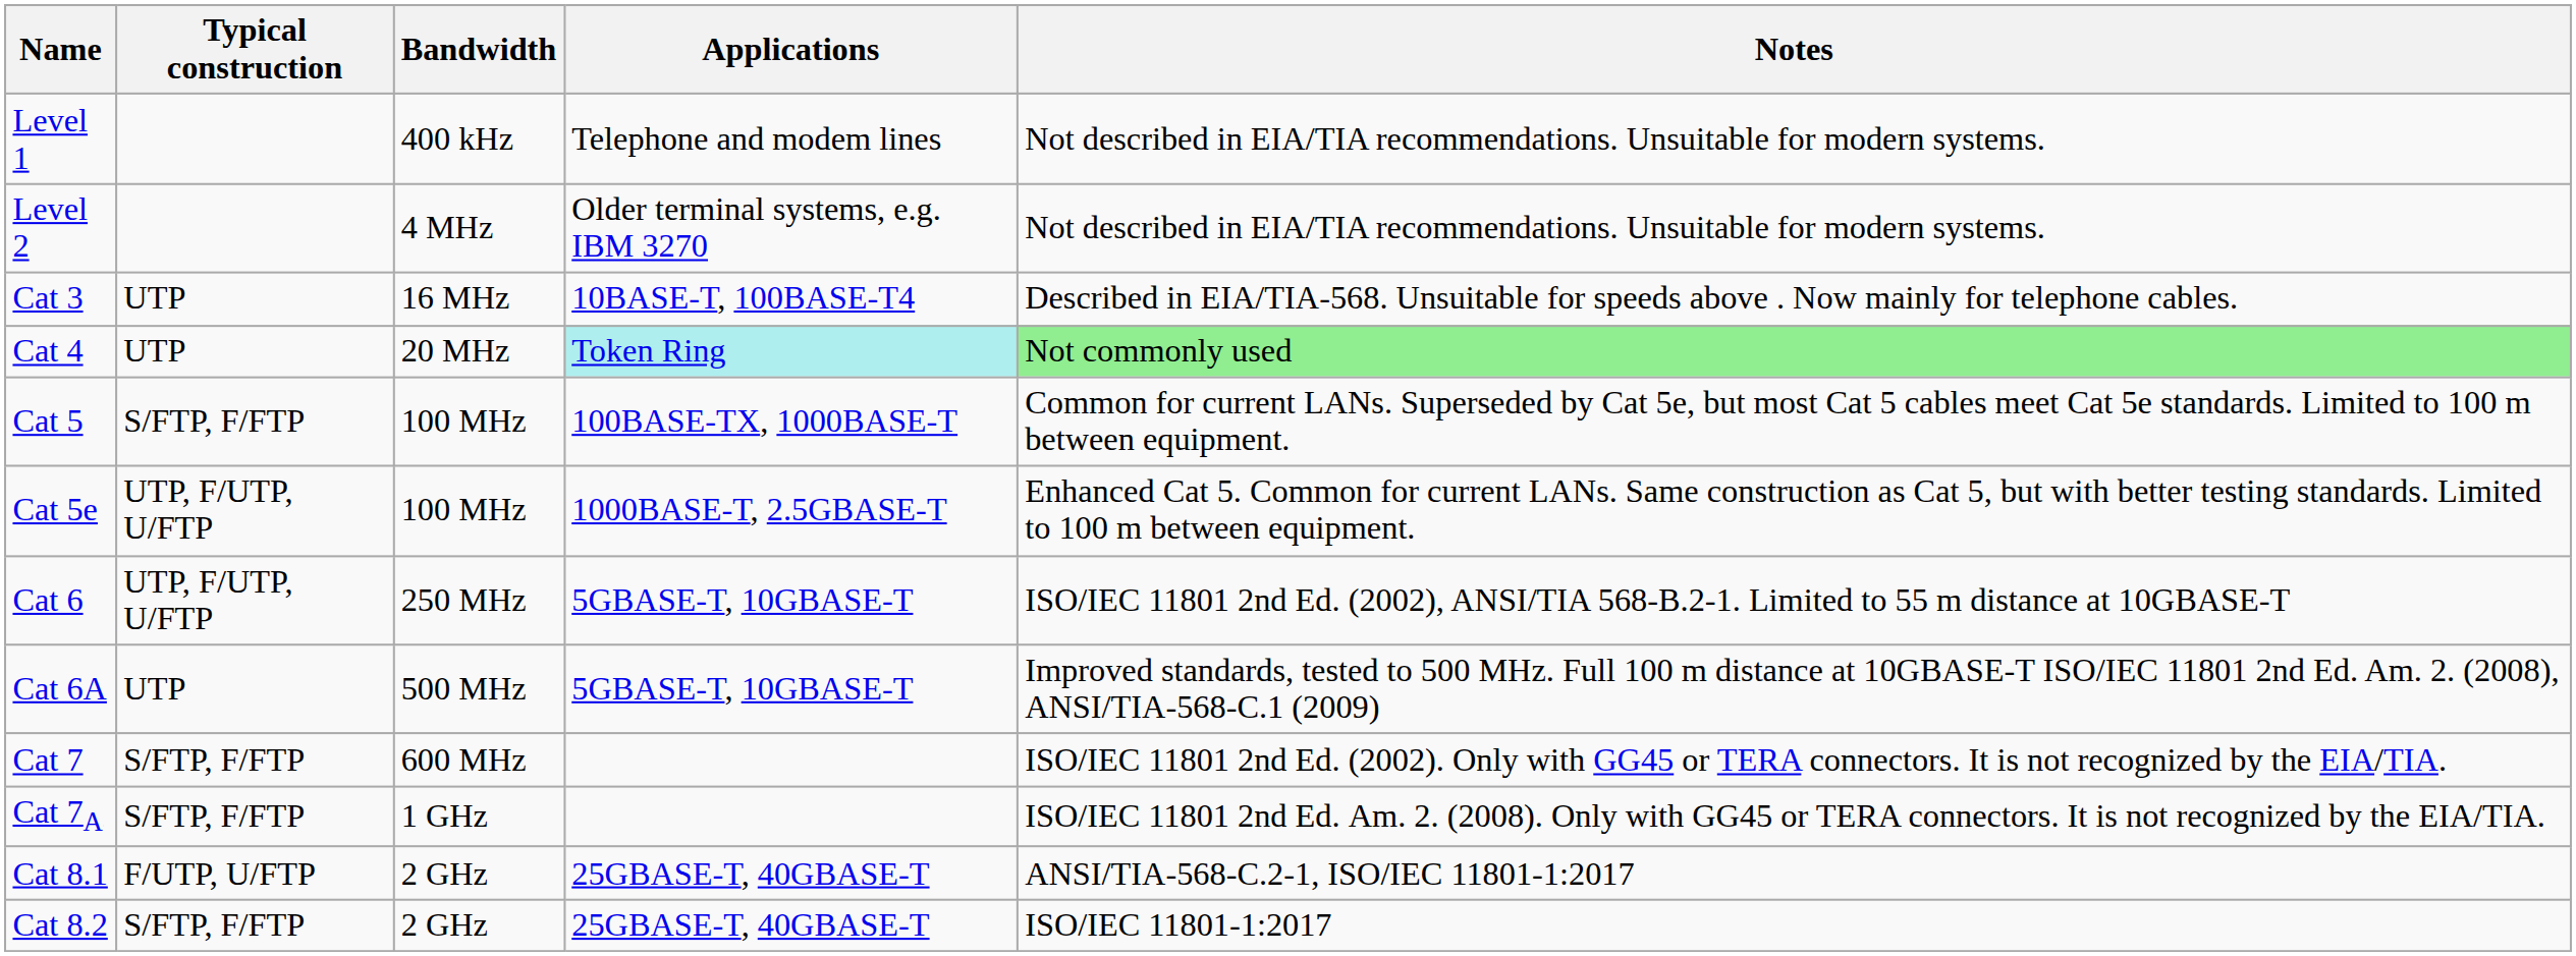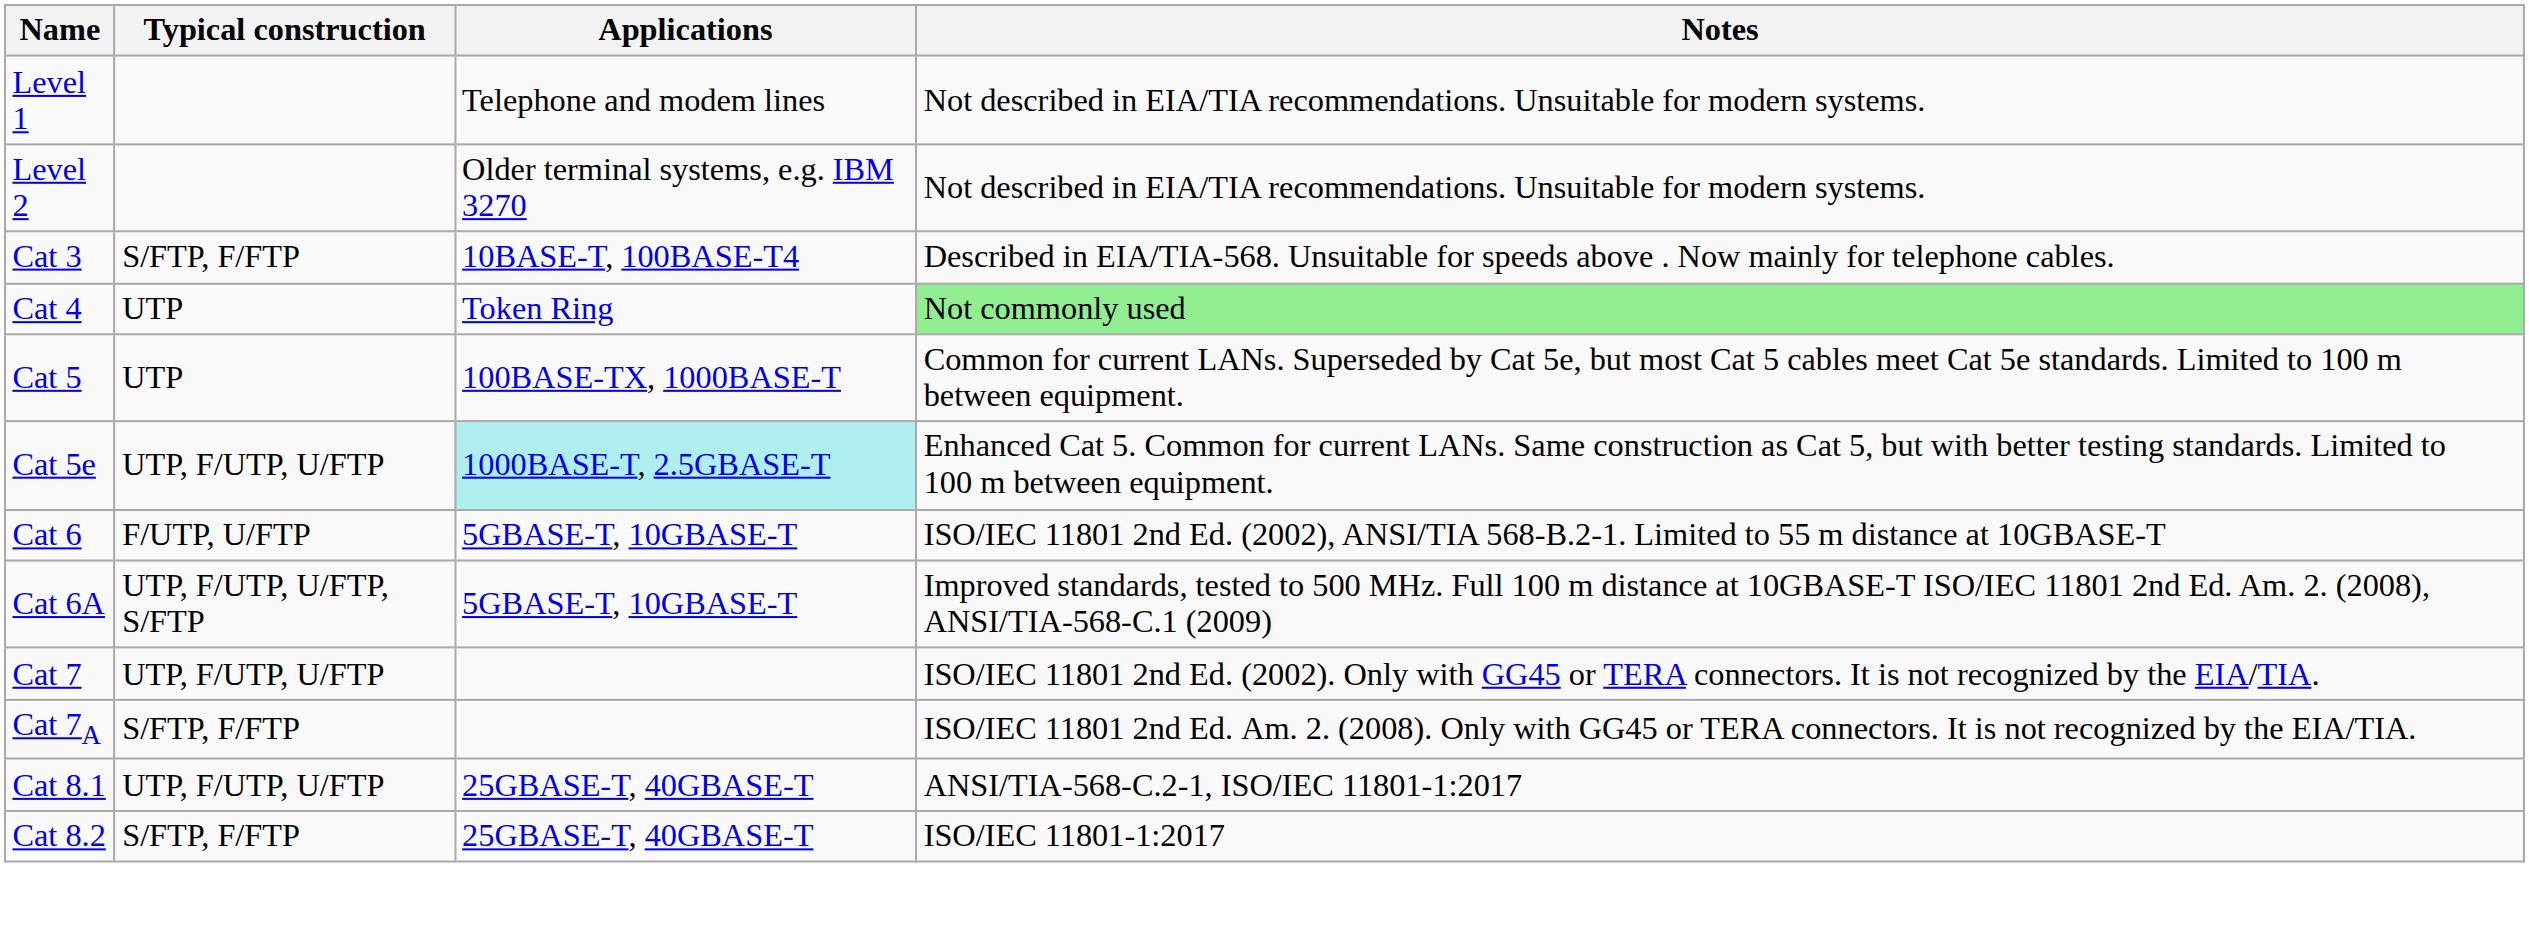- column: Bandwidth | 400 kHz | 4 MHz | 16 MHz | 20 MHz | 100 MHz | 100 MHz | 250 MHz | 500 MHz | 600 MHz | 1 GHz | 2 GHz | 2 GHz
Cat 3 | Typical construction: UTP -> S/FTP, F/FTP
Cat 4 | Applications: paleturquoise background -> no background
Cat 5 | Typical construction: S/FTP, F/FTP -> UTP
Cat 5e | Applications: no background -> paleturquoise background
Cat 6 | Typical construction: UTP, F/UTP, U/FTP -> F/UTP, U/FTP
Cat 6A | Typical construction: UTP -> UTP, F/UTP, U/FTP, S/FTP
Cat 7 | Typical construction: S/FTP, F/FTP -> UTP, F/UTP, U/FTP
Cat 8.1 | Typical construction: F/UTP, U/FTP -> UTP, F/UTP, U/FTP
